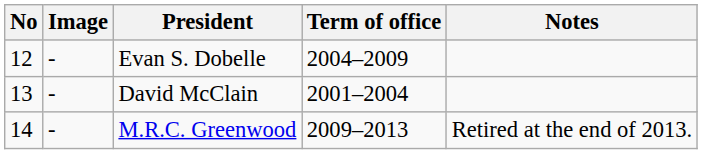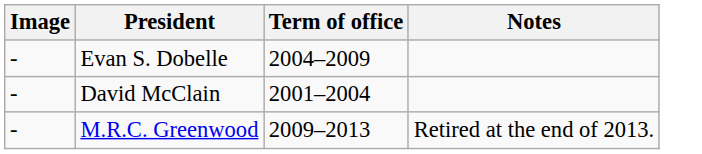- column: No | 12 | 13 | 14
